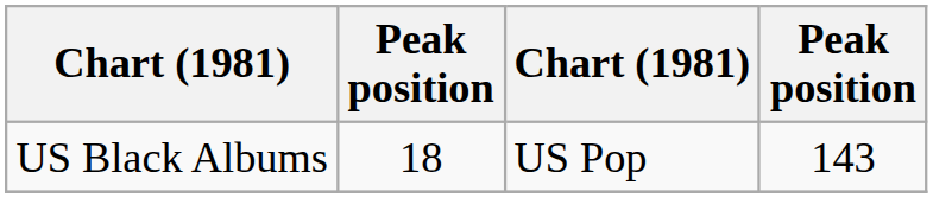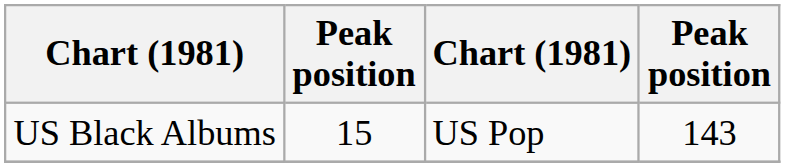US Black Albums | column 2: 18 -> 15
